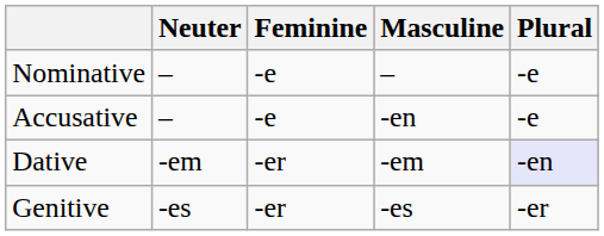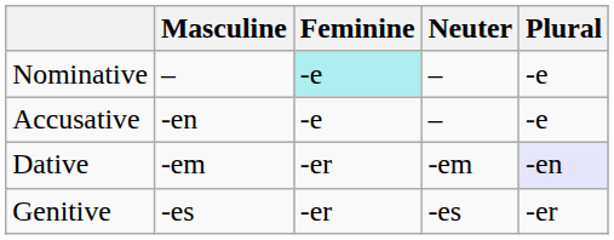columns swapped: Masculine <-> Neuter
Nominative | Feminine: no background -> paleturquoise background
